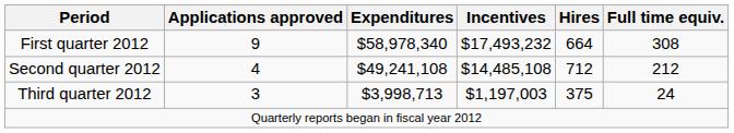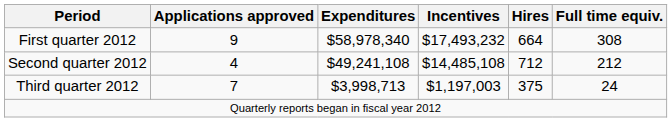Third quarter 2012 | Applications approved: 3 -> 7
